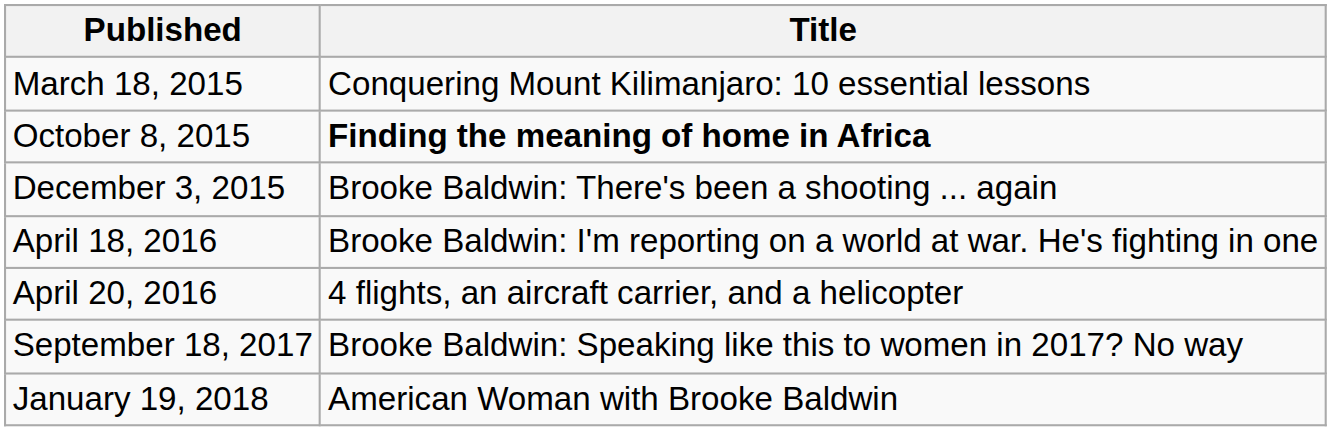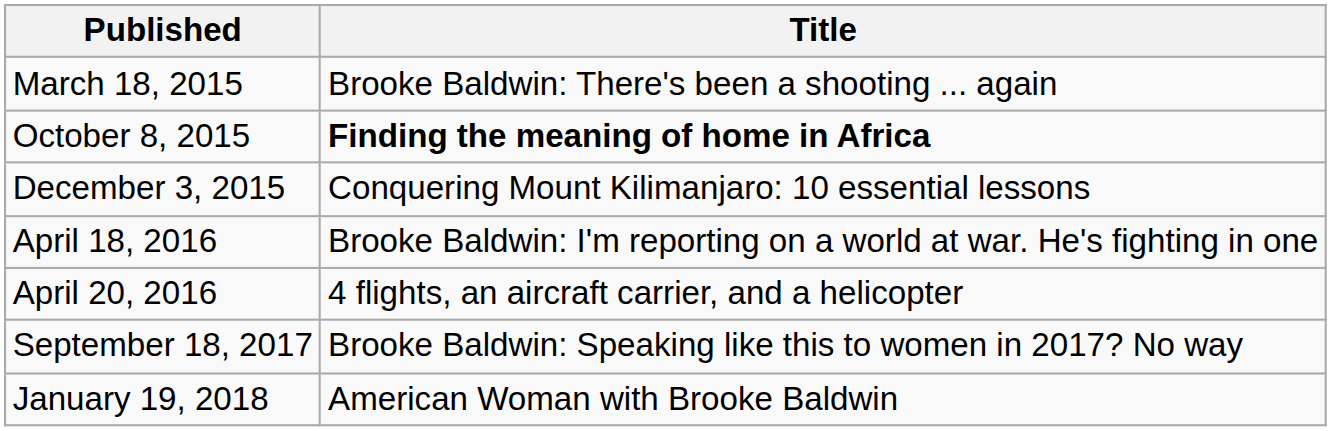March 18, 2015 | Title: Conquering Mount Kilimanjaro: 10 essential lessons -> Brooke Baldwin: There's been a shooting ... again
December 3, 2015 | Title: Brooke Baldwin: There's been a shooting ... again -> Conquering Mount Kilimanjaro: 10 essential lessons
